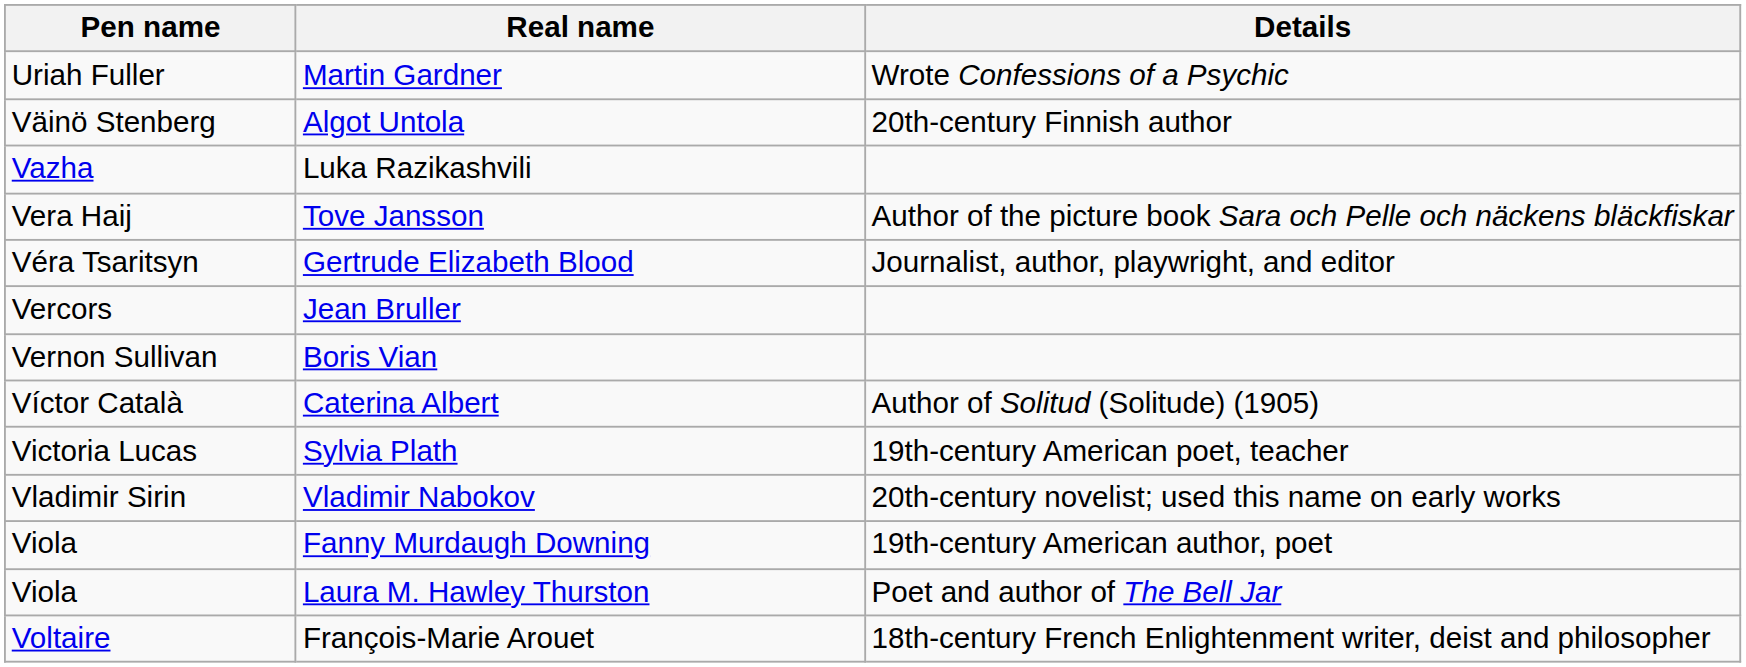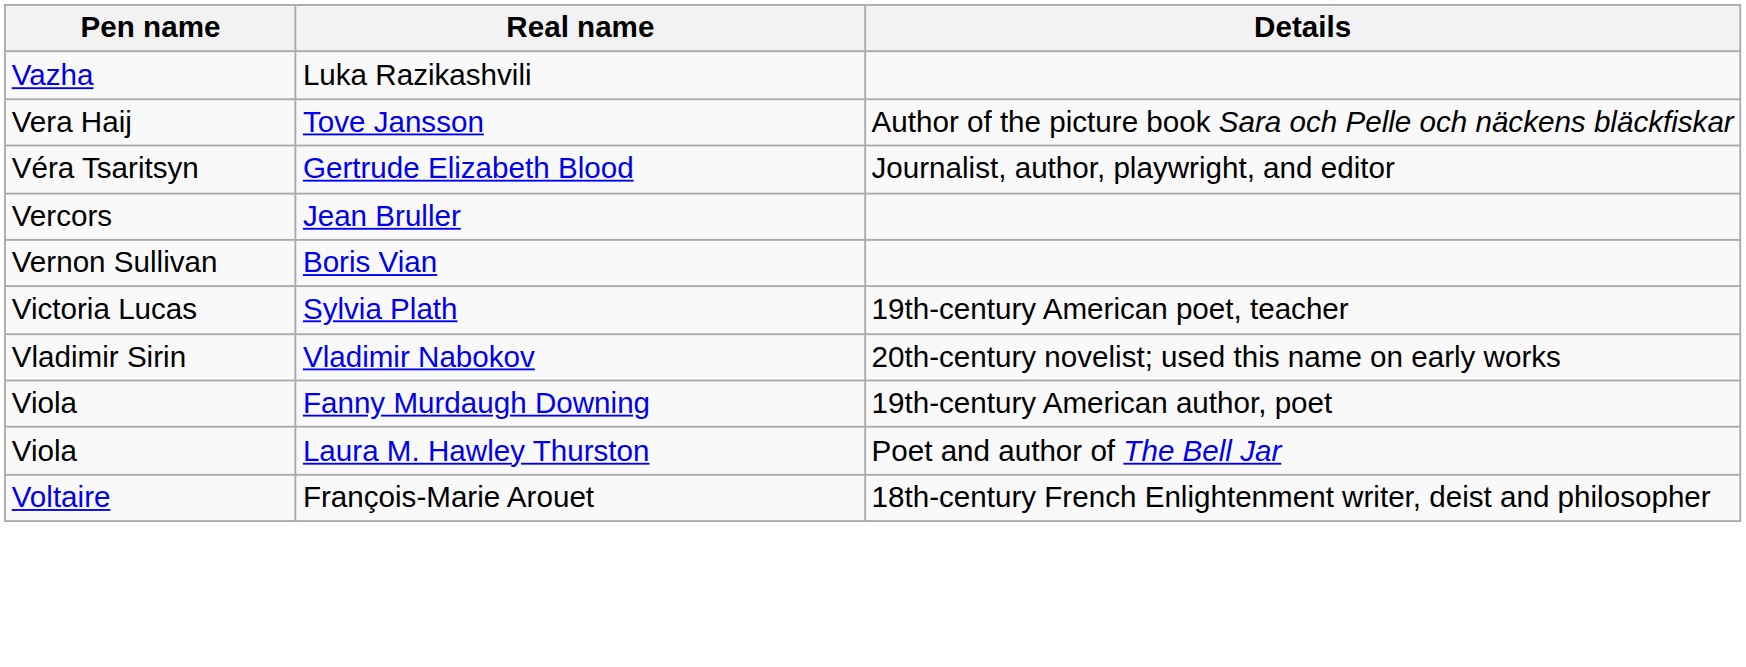- row: Uriah Fuller | Martin Gardner | Wrote Confessions of a Psychic
- row: Väinö Stenberg | Algot Untola | 20th-century Finnish author
- row: Víctor Català | Caterina Albert | Author of Solitud (Solitude) (1905)
